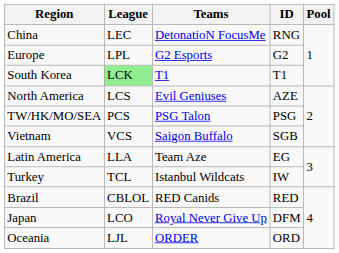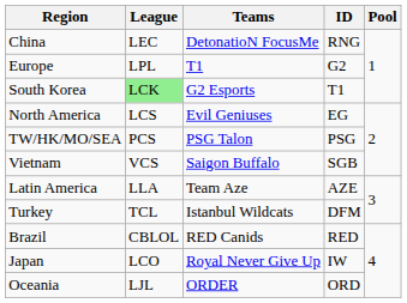Europe | Teams: G2 Esports -> T1
South Korea | Teams: T1 -> G2 Esports
North America | ID: AZE -> EG
Latin America | ID: EG -> AZE
Turkey | ID: IW -> DFM
Japan | ID: DFM -> IW
